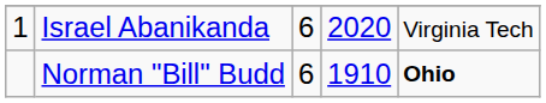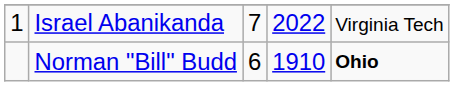Israel Abanikanda | column 3: 6 -> 7
Israel Abanikanda | column 4: 2020 -> 2022
